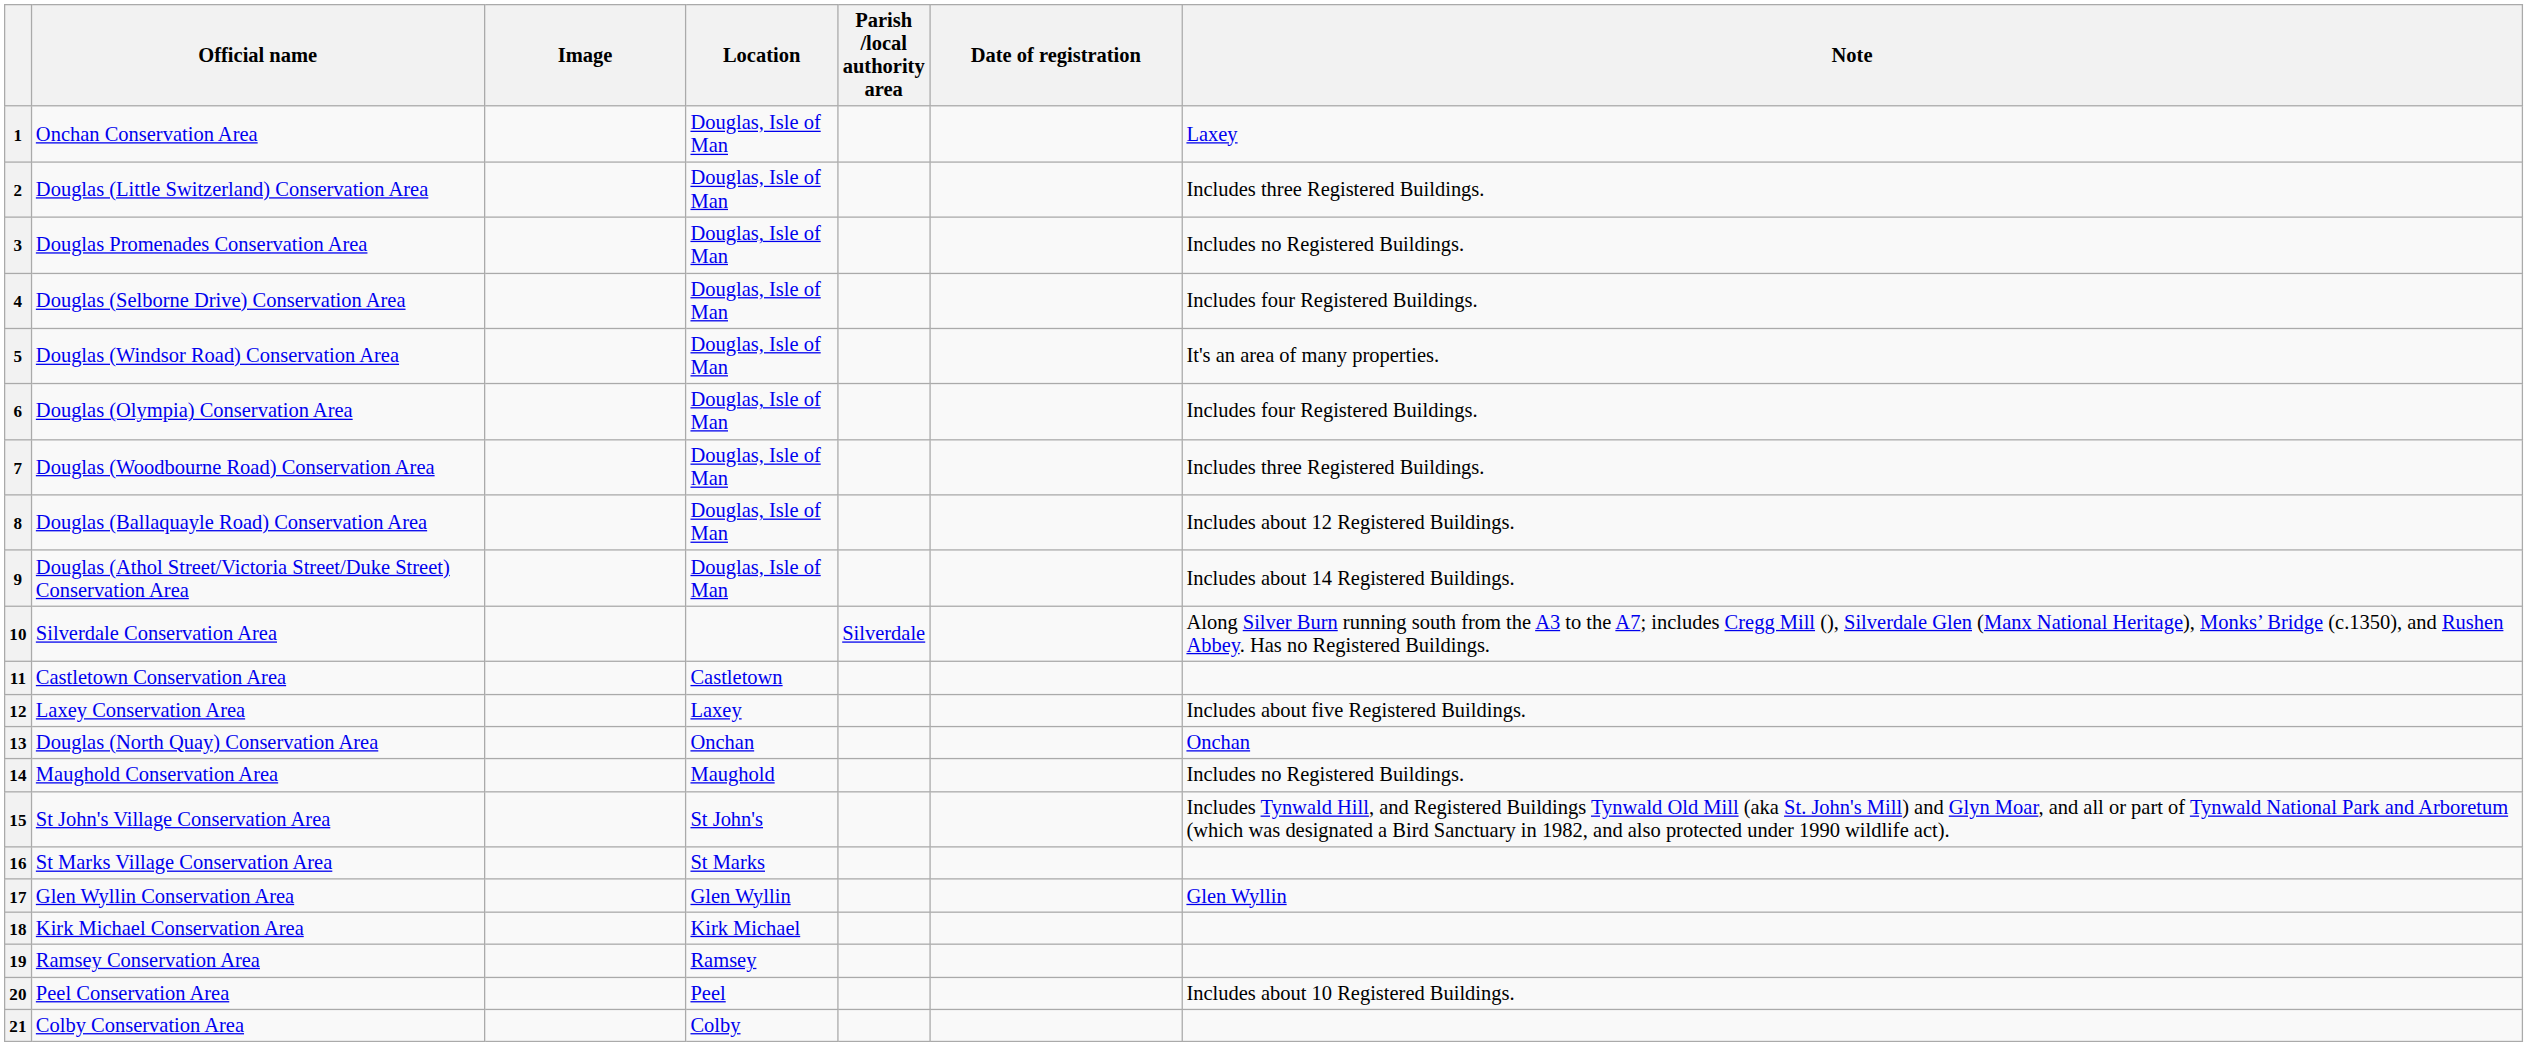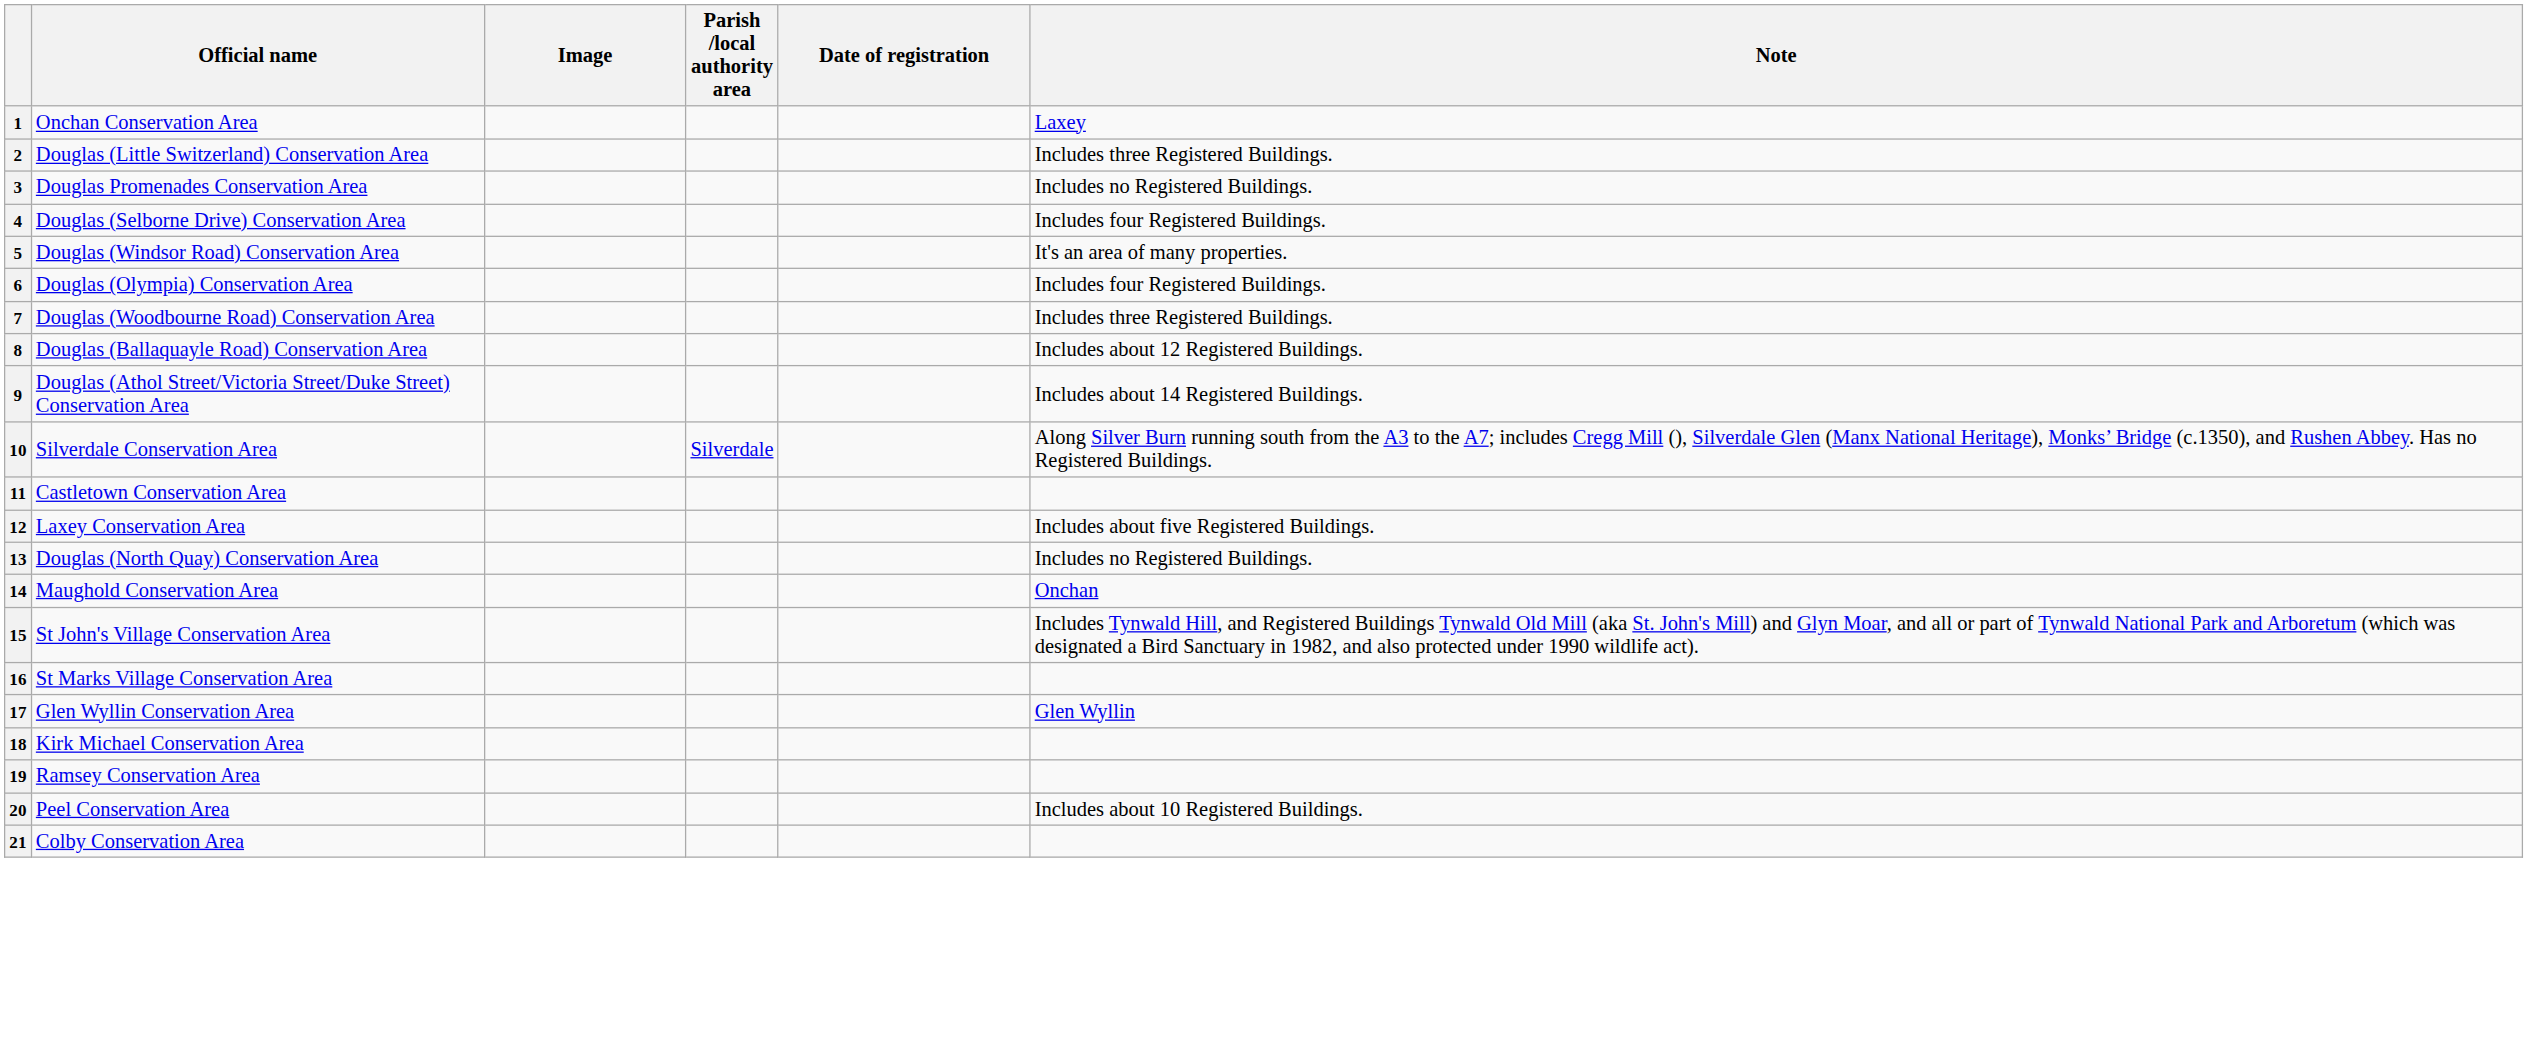- column: Location | Douglas, Isle of Man | Douglas, Isle of Man | Douglas, Isle of Man | Douglas, Isle of Man | Douglas, Isle of Man | Douglas, Isle of Man | Douglas, Isle of Man | Douglas, Isle of Man | Douglas, Isle of Man | Castletown | Laxey | Onchan | Maughold | St John's | St Marks | Glen Wyllin | Kirk Michael | Ramsey | Peel | Colby
13 | Note: Onchan -> Includes no Registered Buildings.
14 | Note: Includes no Registered Buildings. -> Onchan
